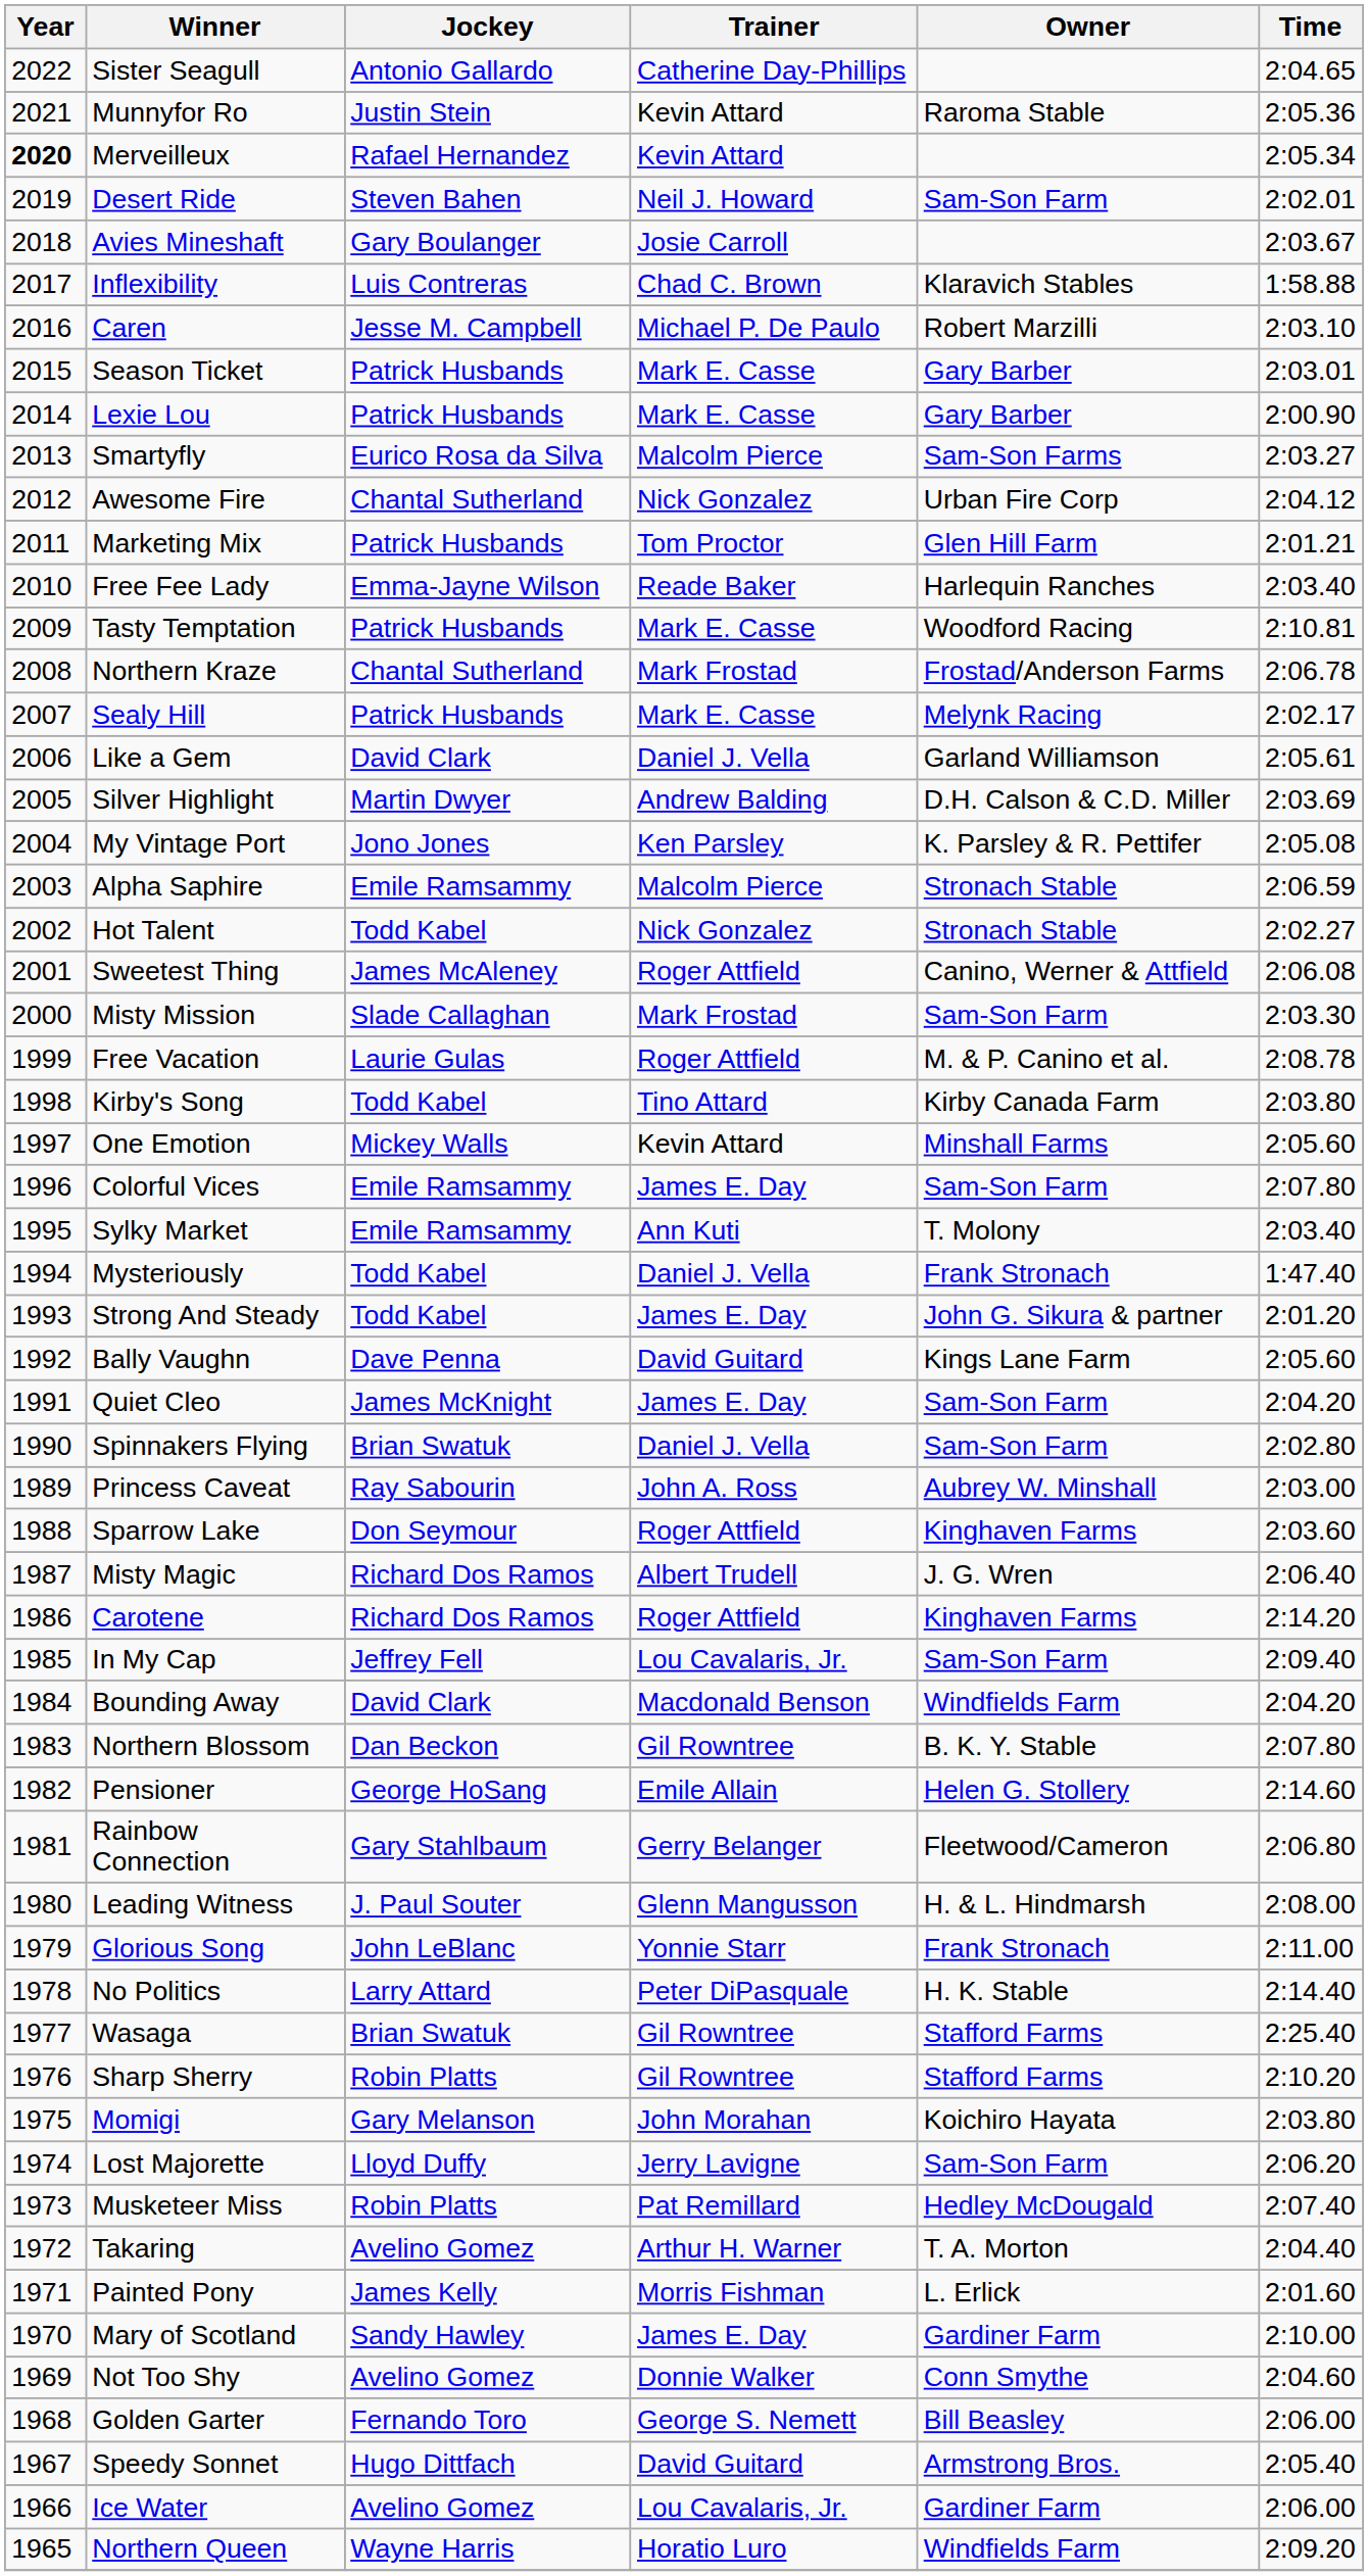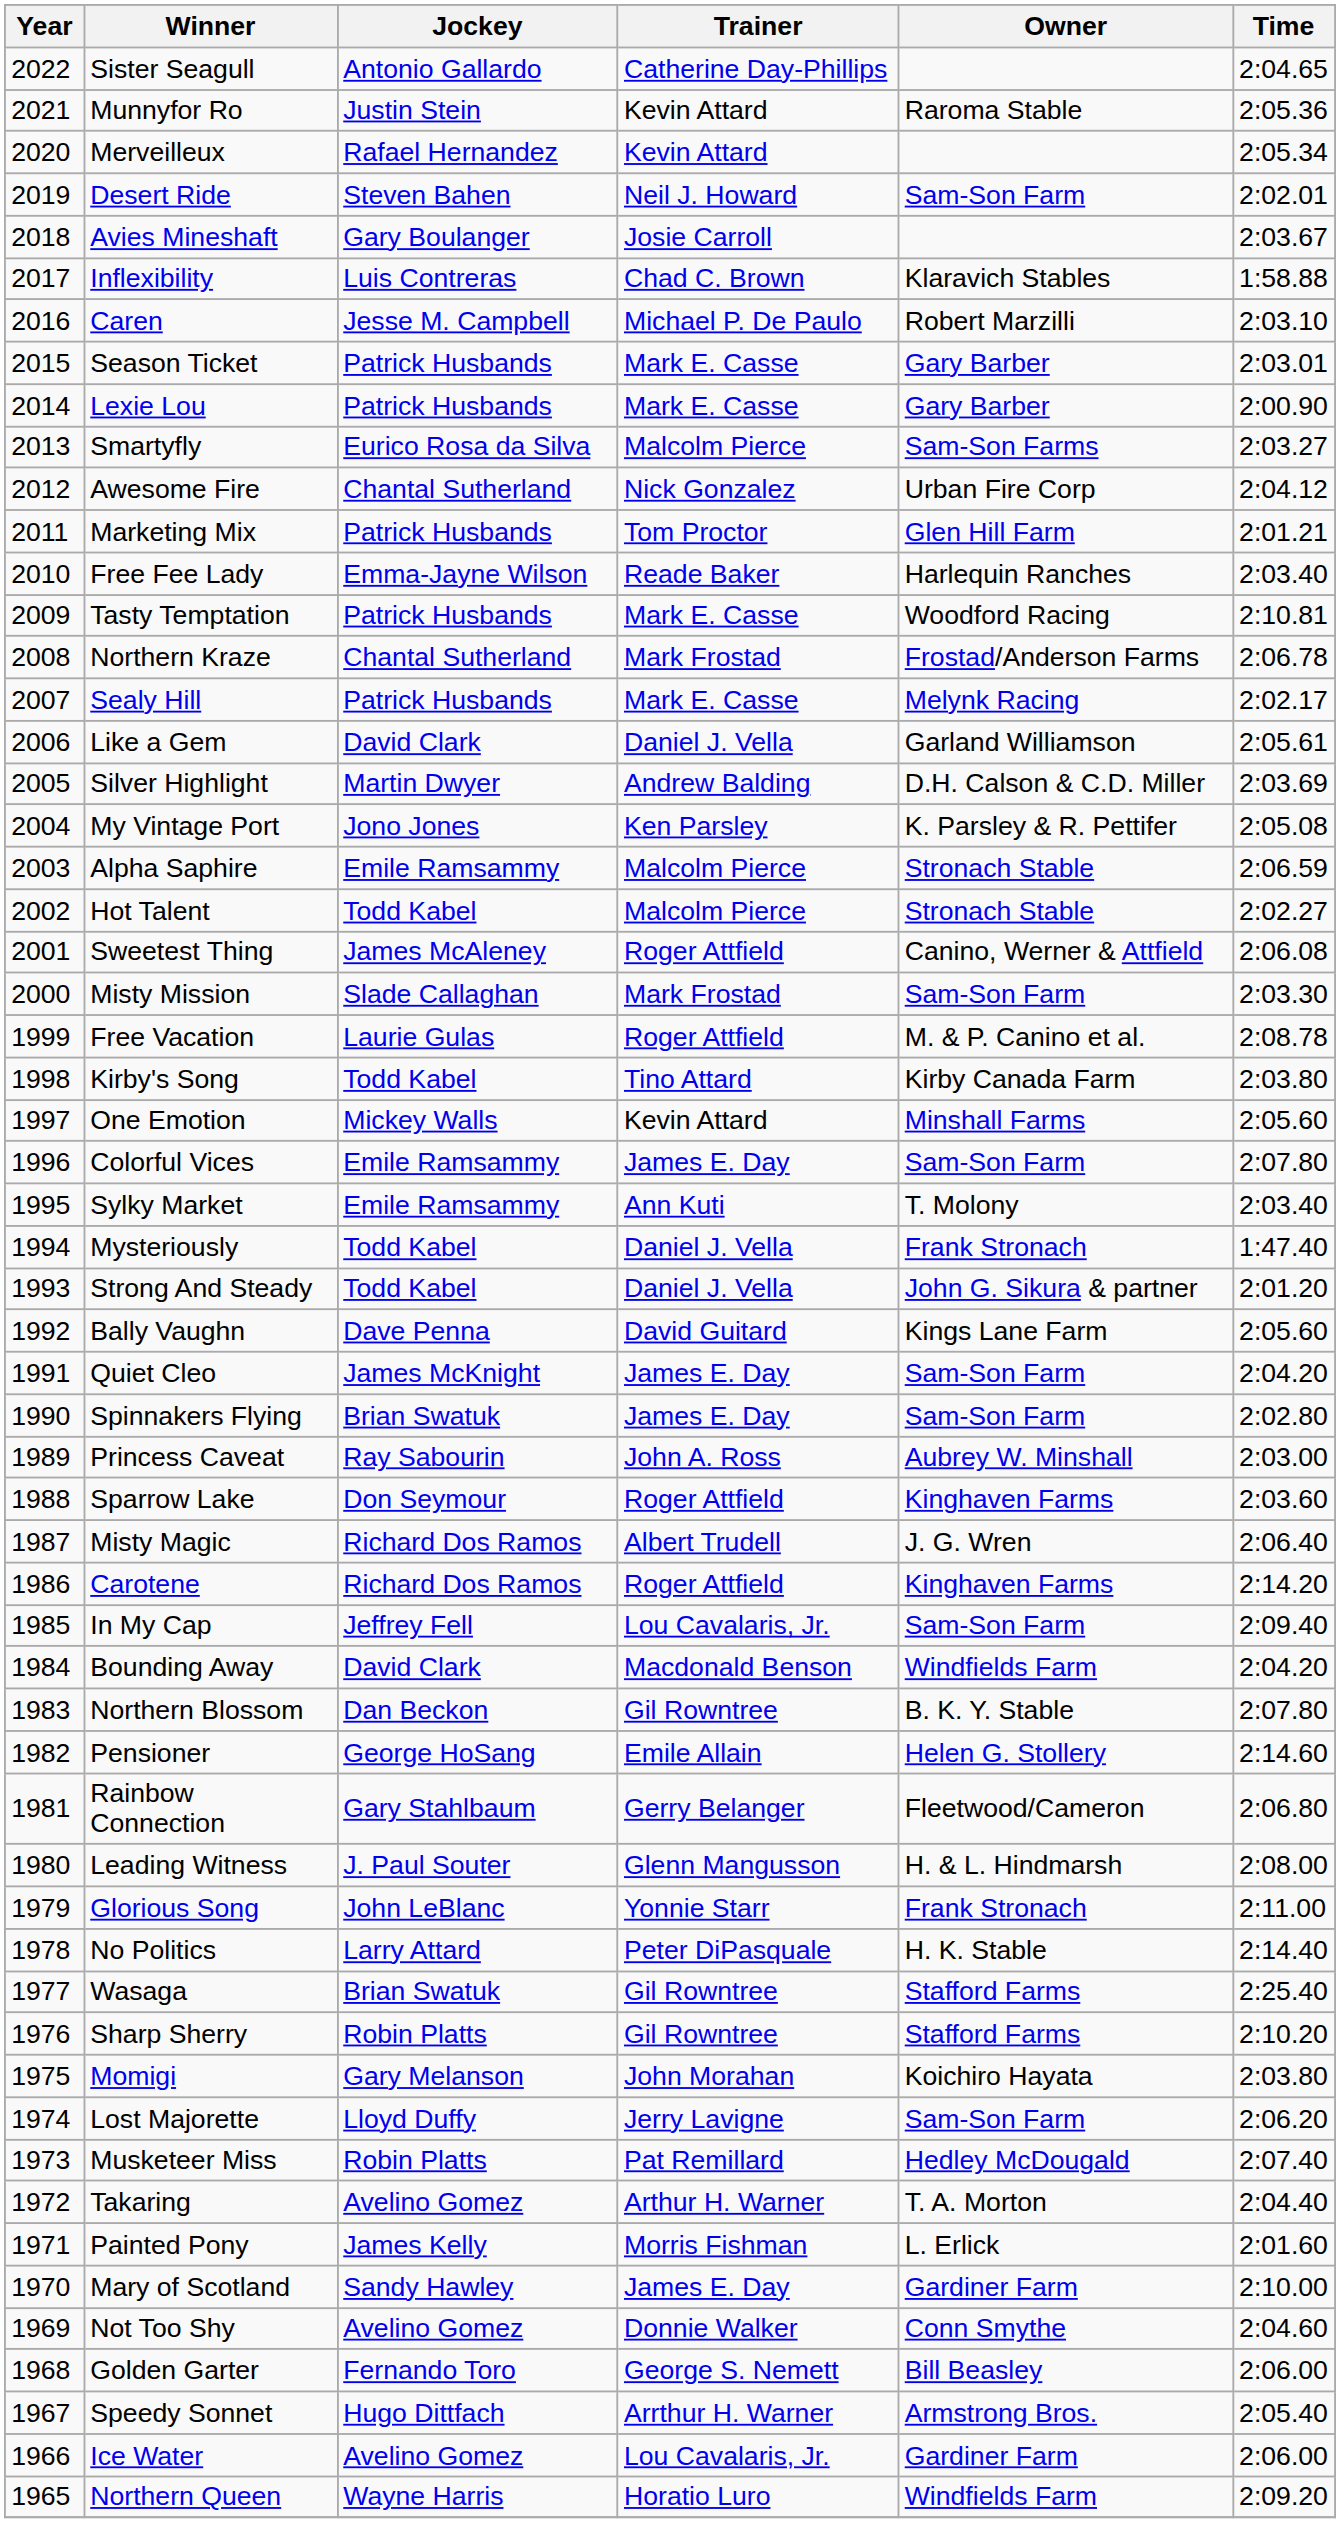Merveilleux | Year: bold -> normal
Hot Talent | Trainer: Nick Gonzalez -> Malcolm Pierce
Strong And Steady | Trainer: James E. Day -> Daniel J. Vella
Spinnakers Flying | Trainer: Daniel J. Vella -> James E. Day
Speedy Sonnet | Trainer: David Guitard -> Arrthur H. Warner
